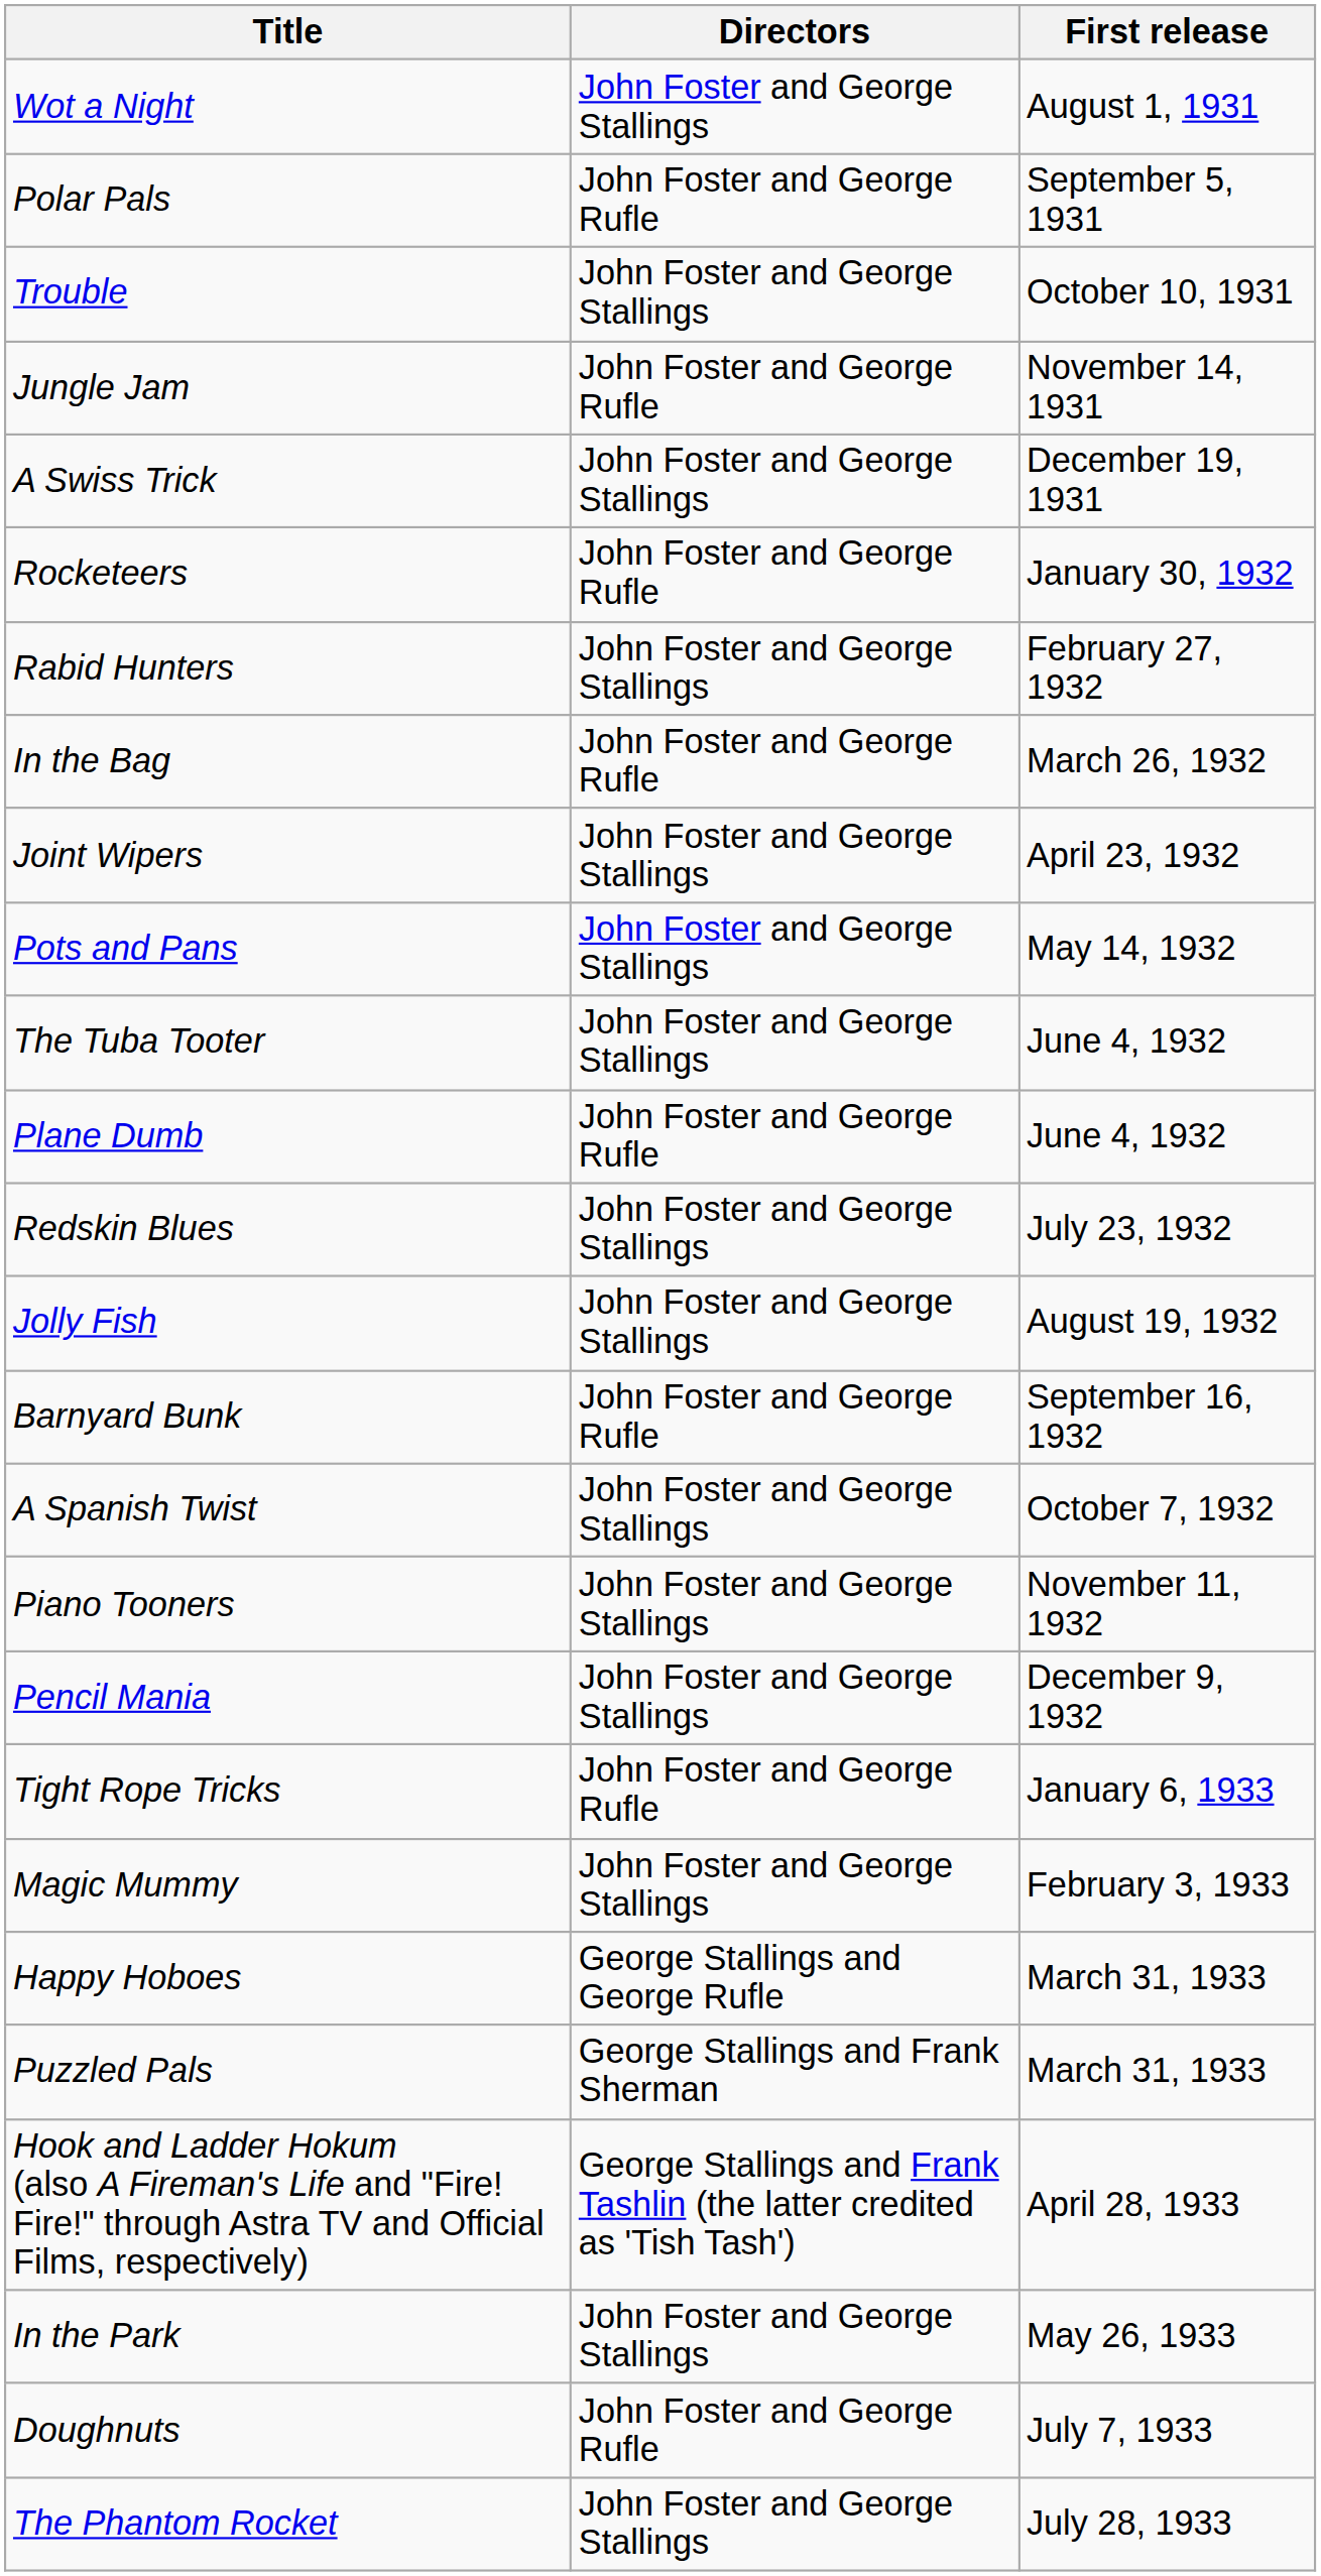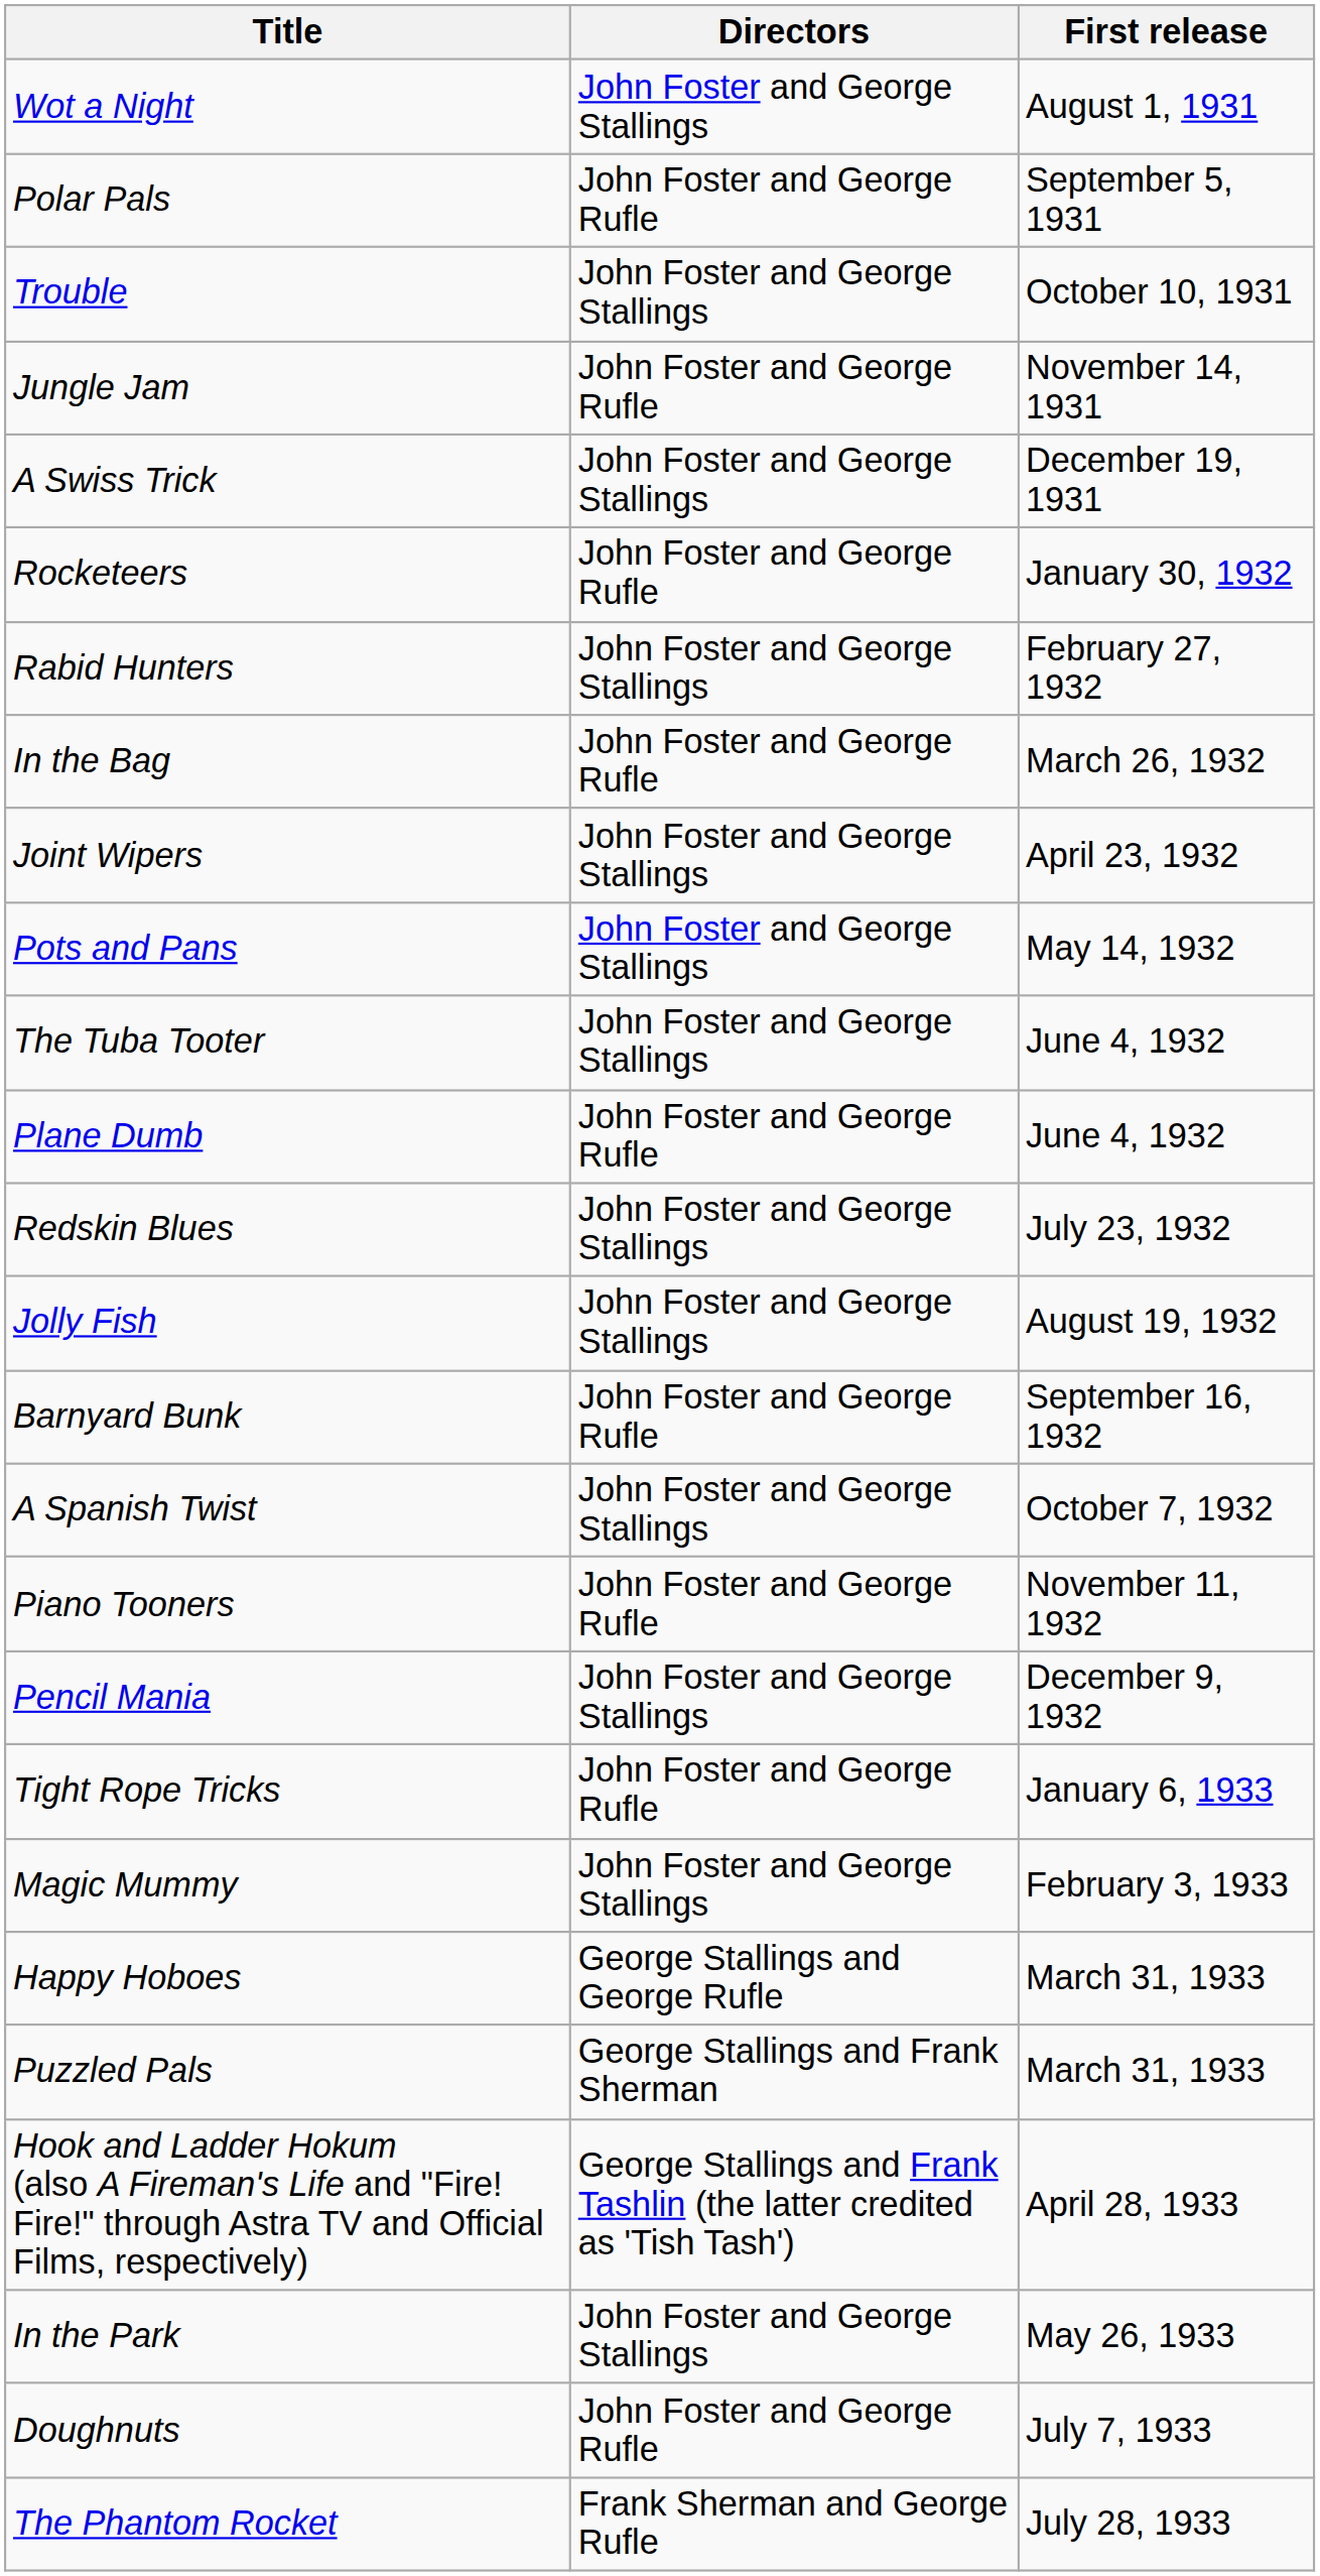Piano Tooners | Directors: John Foster and George Stallings -> John Foster and George Rufle
The Phantom Rocket | Directors: John Foster and George Stallings -> Frank Sherman and George Rufle
